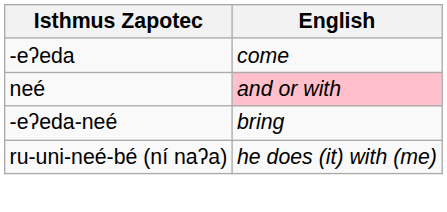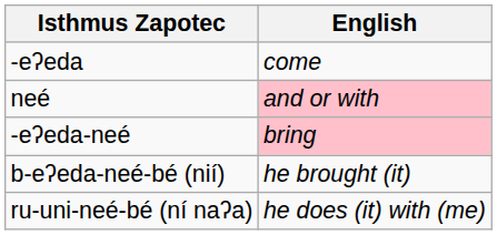-eʔeda-neé | English: no background -> pink background
+ row: b-eʔeda-neé-bé (nií) | he brought (it)
